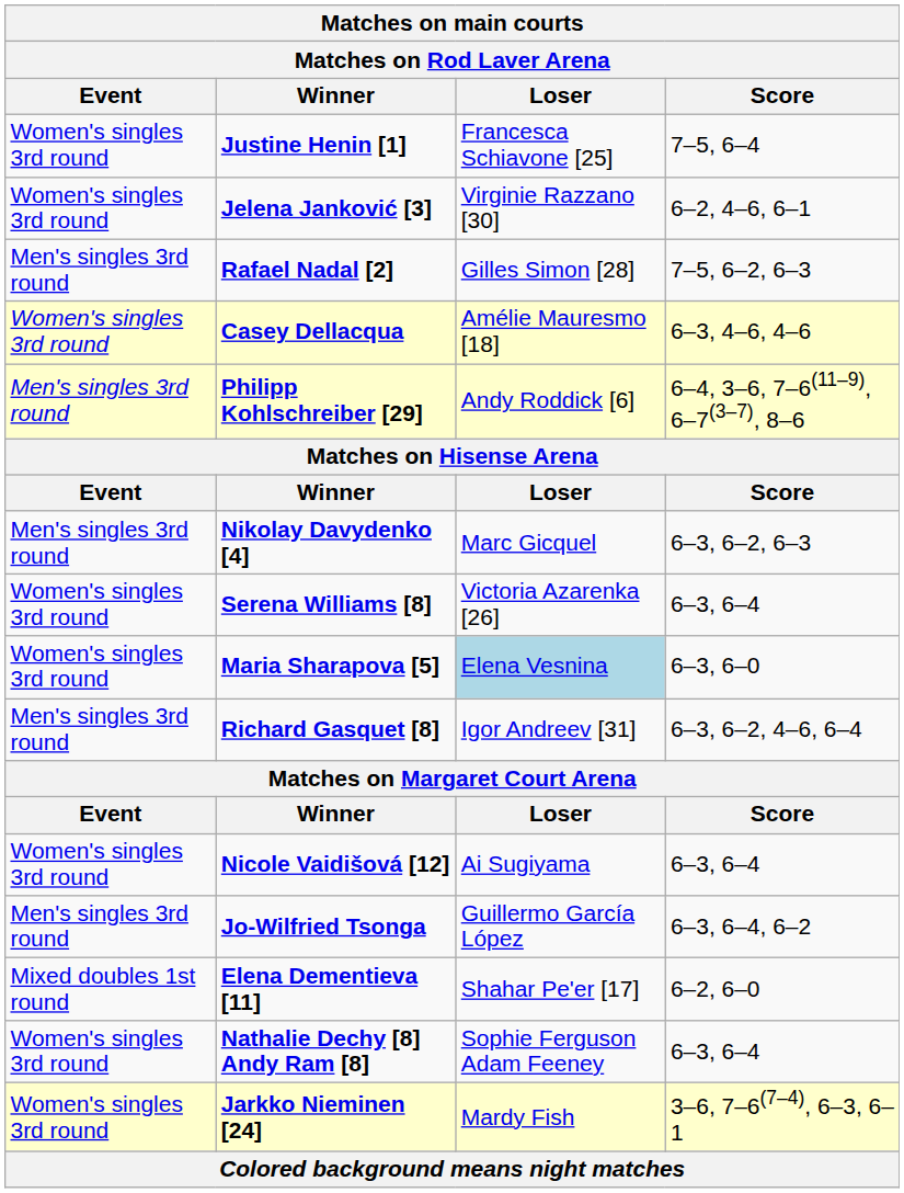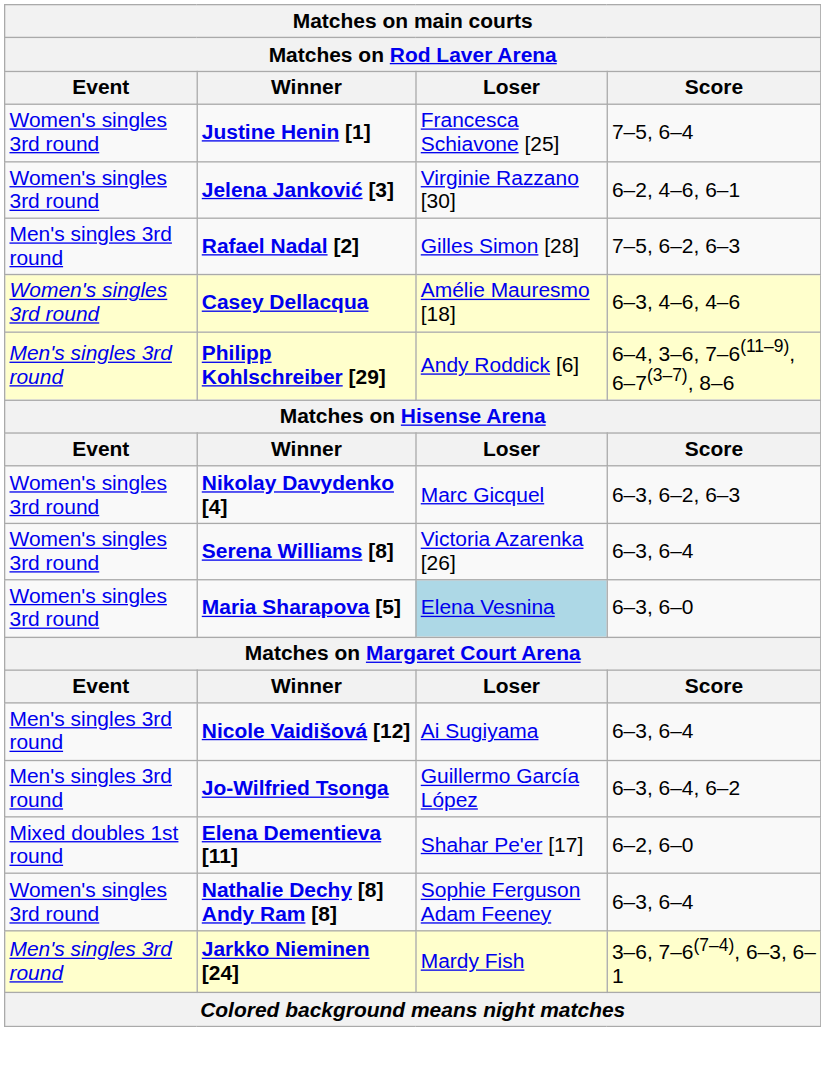Nikolay Davydenko [4] | Event: Men's singles 3rd round -> Women's singles 3rd round
- row: Men's singles 3rd round | Richard Gasquet [8] | Igor Andreev [31] | 6–3, 6–2, 4–6, 6–4
Nicole Vaidišová [12] | Event: Women's singles 3rd round -> Men's singles 3rd round
Jarkko Nieminen [24] | Event: Women's singles 3rd round -> Men's singles 3rd round
